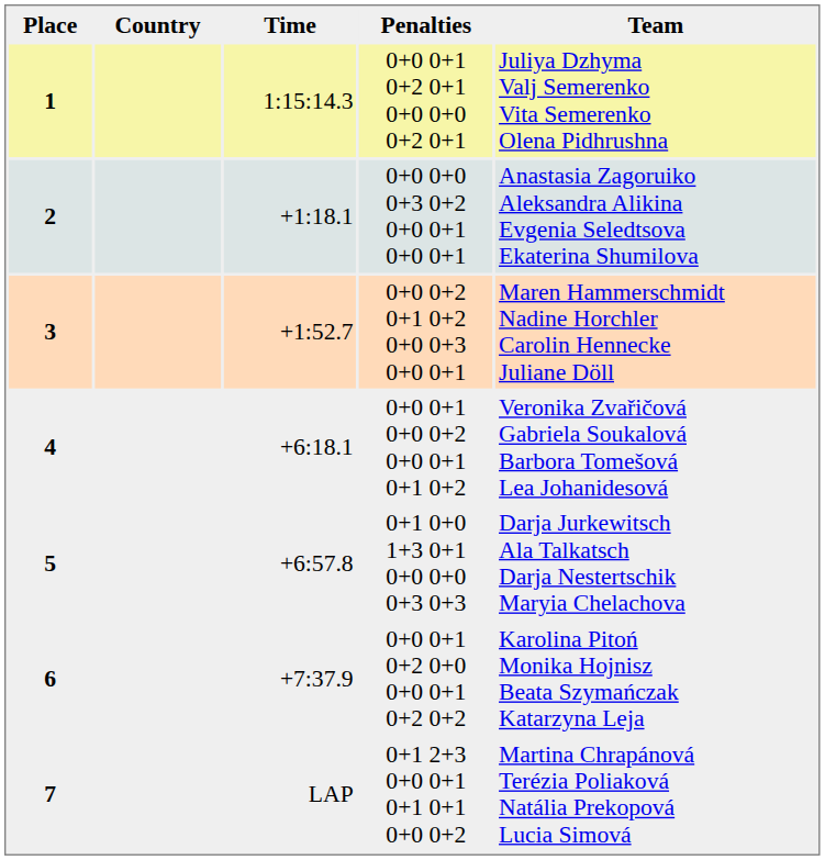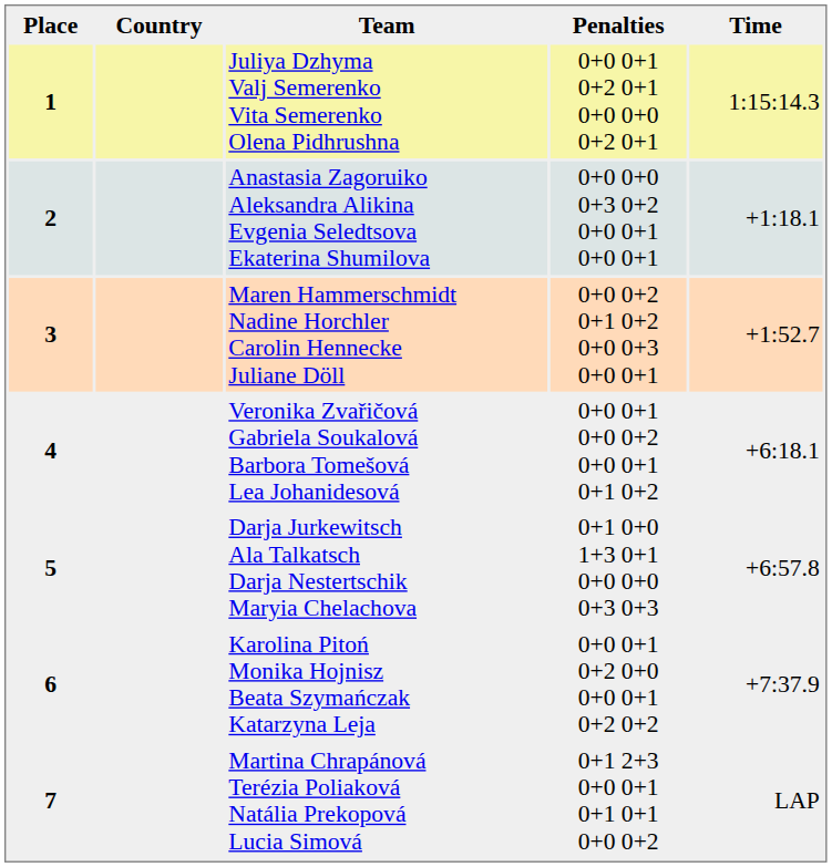columns swapped: Team <-> Time
